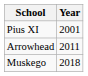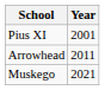Muskego | Year: 2018 -> 2021
